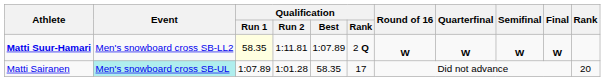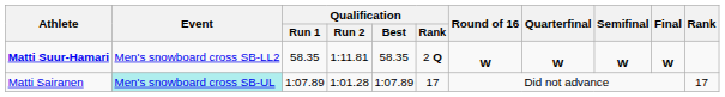Matti Suur-Hamari | Qualification / Run 1: lightyellow background -> no background
Matti Suur-Hamari | Qualification / Best: 1:07.89 -> 58.35
Matti Sairanen | Qualification / Best: 58.35 -> 1:07.89
Matti Sairanen | Rank: 20 -> 17
